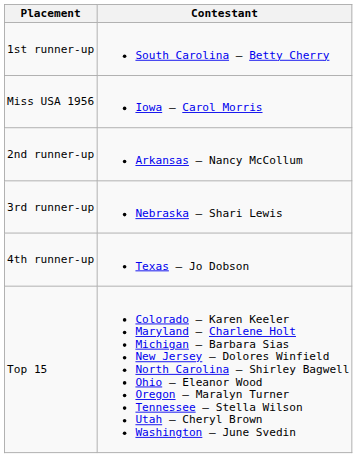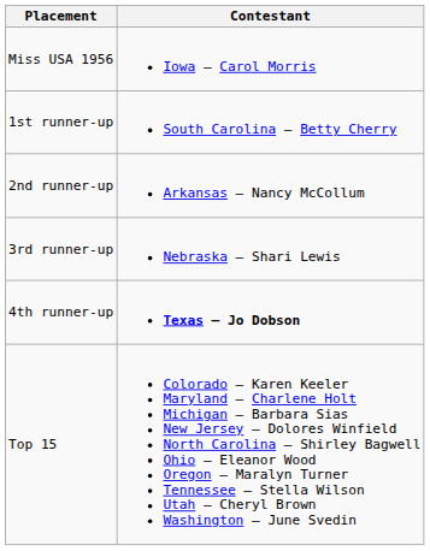rows swapped: Miss USA 1956 <-> 1st runner-up
4th runner-up | Contestant: normal -> bold
